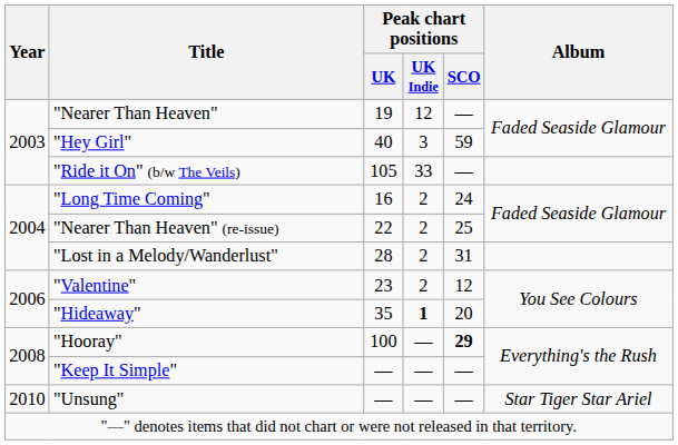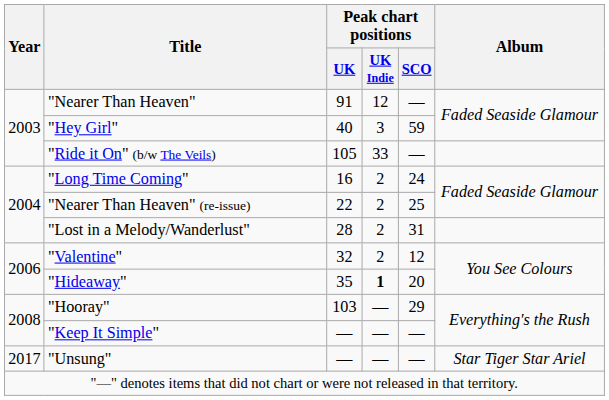"Nearer Than Heaven" | Peak chart positions / UK: 19 -> 91
"Valentine" | Peak chart positions / UK: 23 -> 32
"Hooray" | Peak chart positions / UK: 100 -> 103
"Hooray" | Peak chart positions / SCO: bold -> normal
"Unsung" | Year: 2010 -> 2017
